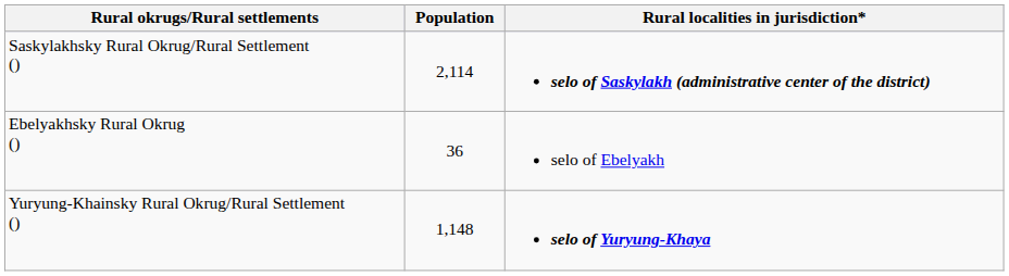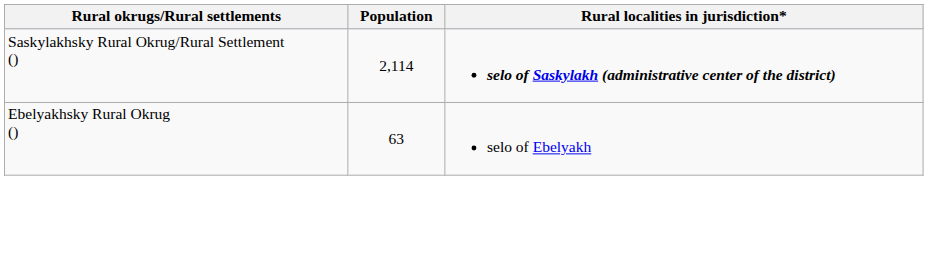Ebelyakhsky Rural Okrug () | Population: 36 -> 63
- row: Yuryung-Khainsky Rural Okrug/Rural Settlement () | 1,148 | selo of Yuryung-Khaya
